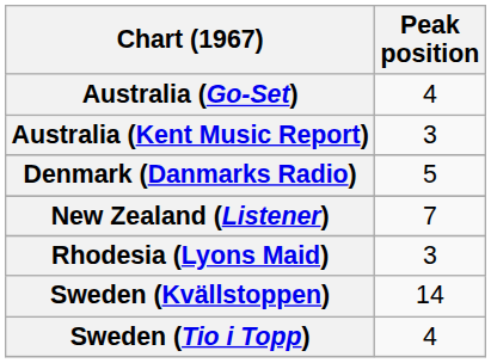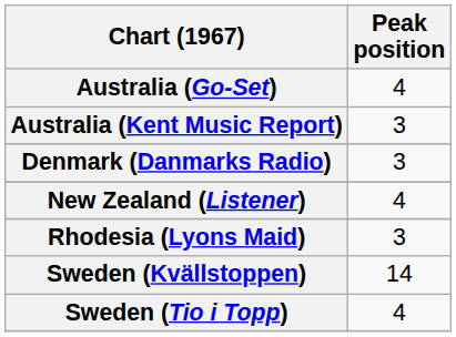Denmark (Danmarks Radio) | Peak position: 5 -> 3
New Zealand (Listener) | Peak position: 7 -> 4
